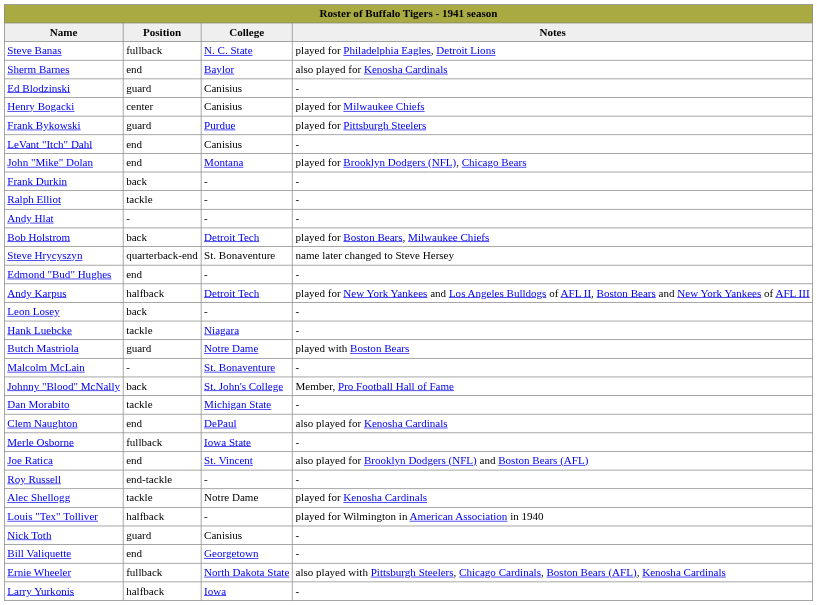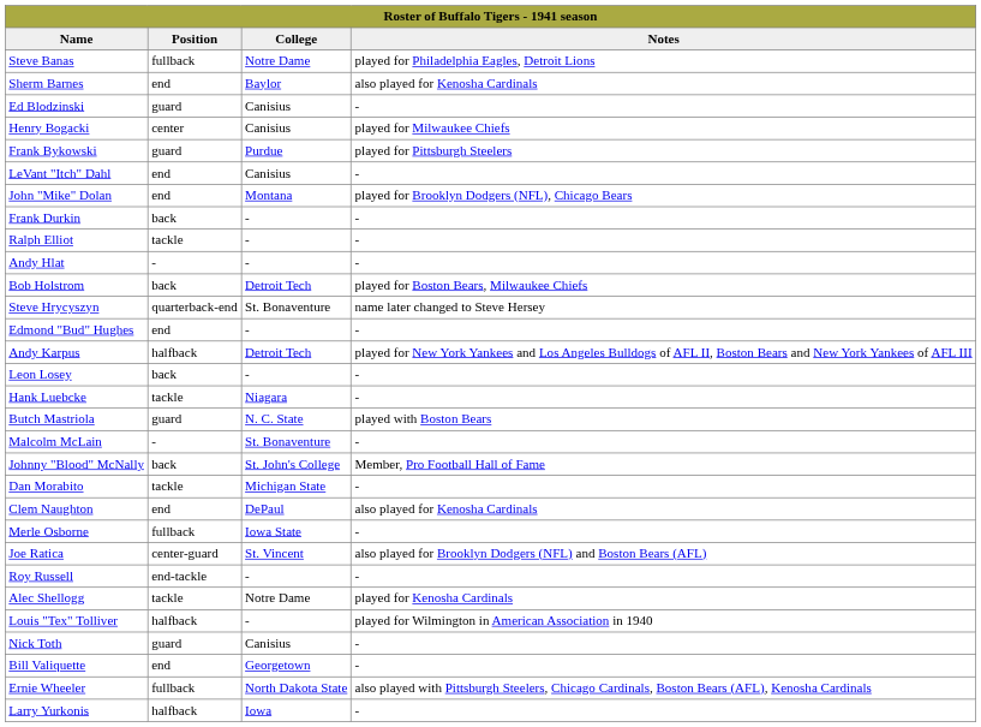Steve Banas | College: N. C. State -> Notre Dame
Butch Mastriola | College: Notre Dame -> N. C. State
Joe Ratica | Position: end -> center-guard
